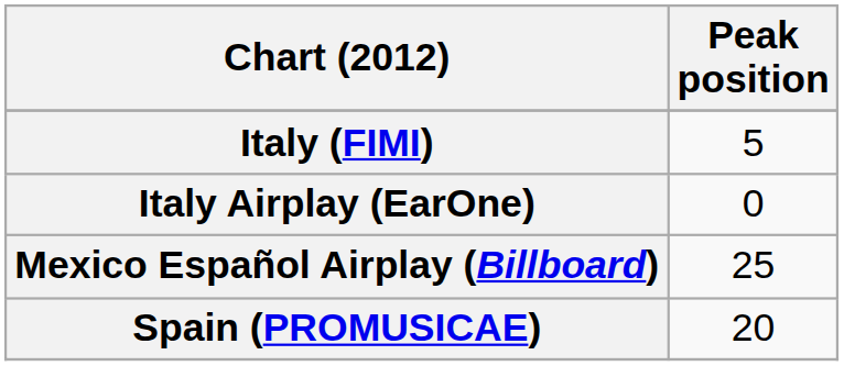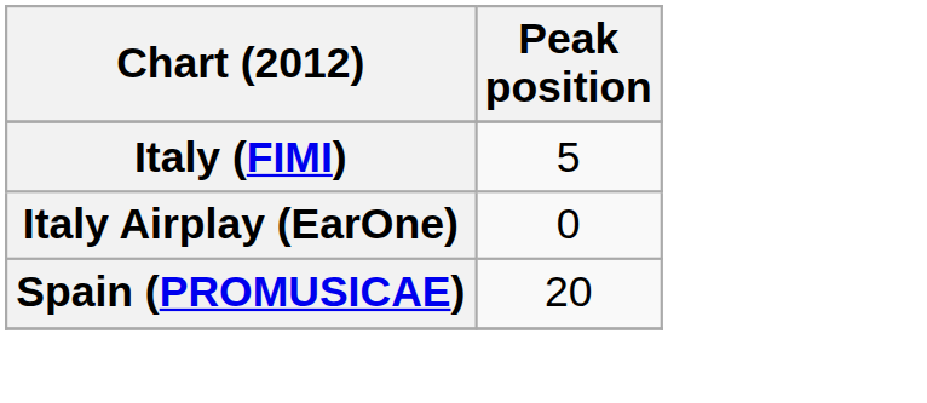- row: Mexico Español Airplay (Billboard) | 25
